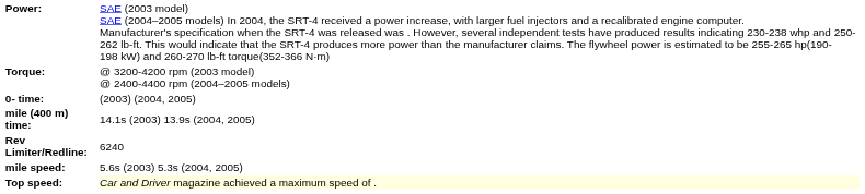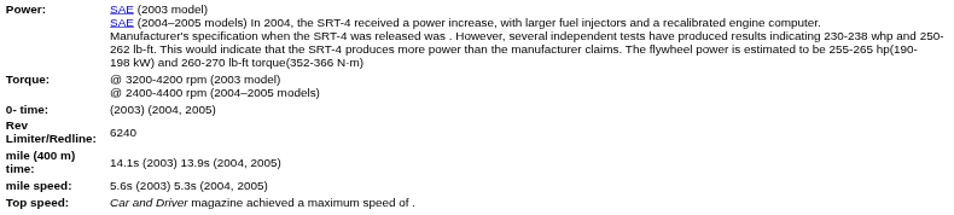rows swapped: Rev Limiter/Redline: <-> mile (400 m) time:
Top speed: | column 2: lightyellow background -> no background
